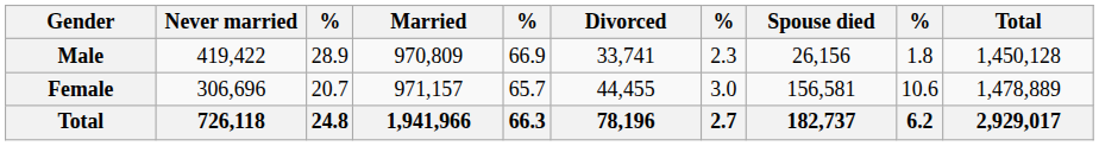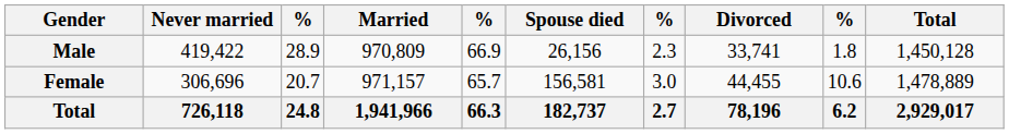columns swapped: Divorced <-> Spouse died
